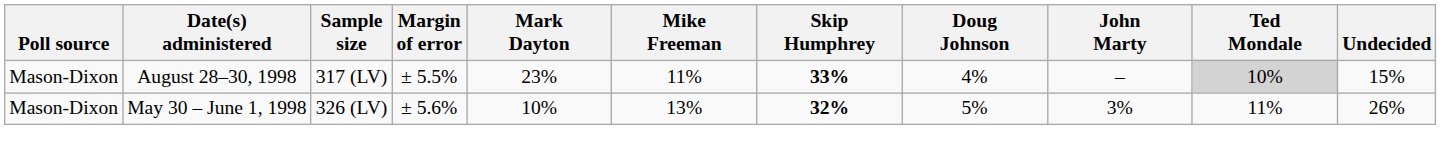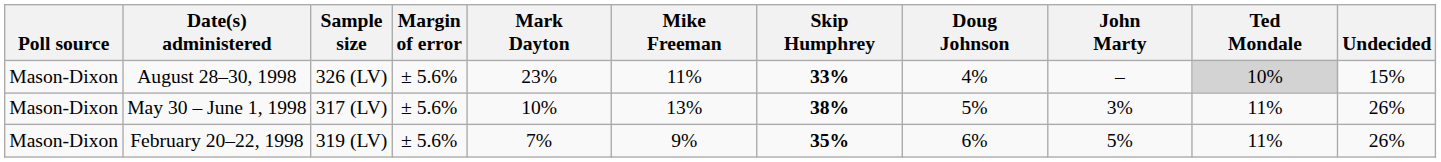August 28–30, 1998 | Sample size: 317 (LV) -> 326 (LV)
August 28–30, 1998 | Margin of error: ± 5.5% -> ± 5.6%
May 30 – June 1, 1998 | Sample size: 326 (LV) -> 317 (LV)
May 30 – June 1, 1998 | Skip Humphrey: 32% -> 38%
+ row: Mason-Dixon | February 20–22, 1998 | 319 (LV) | ± 5.6% | 7% | 9% | 35% | 6% | 5% | 11% | 26%
